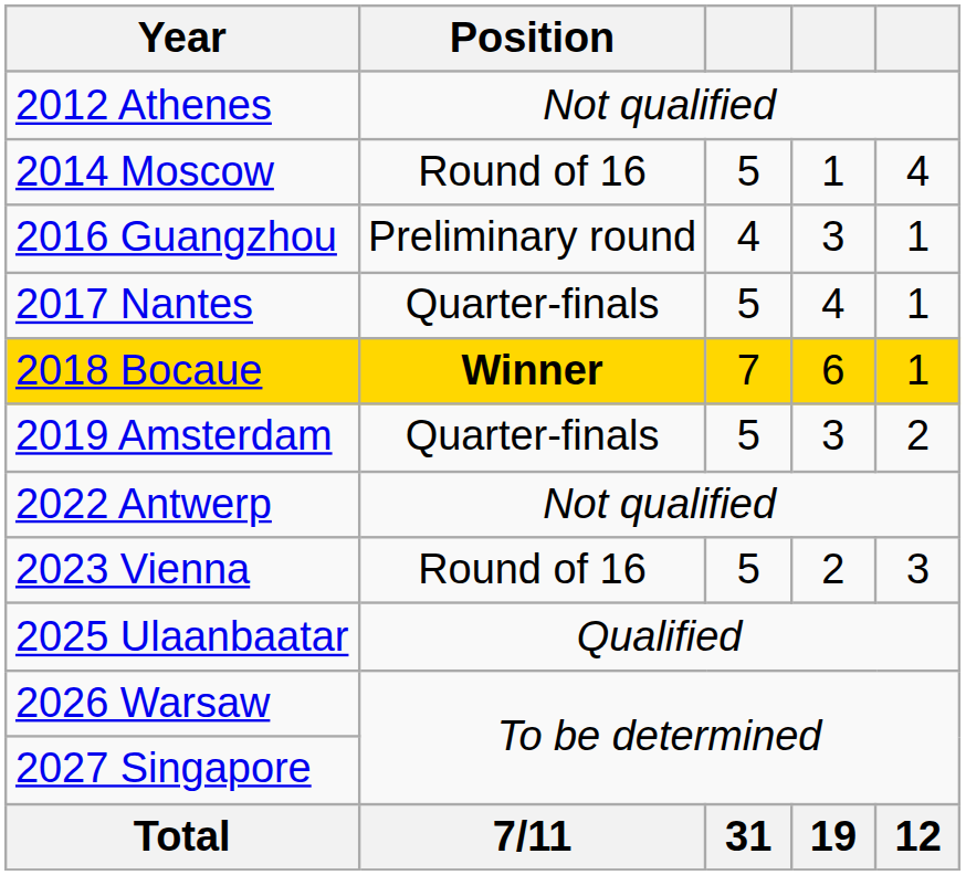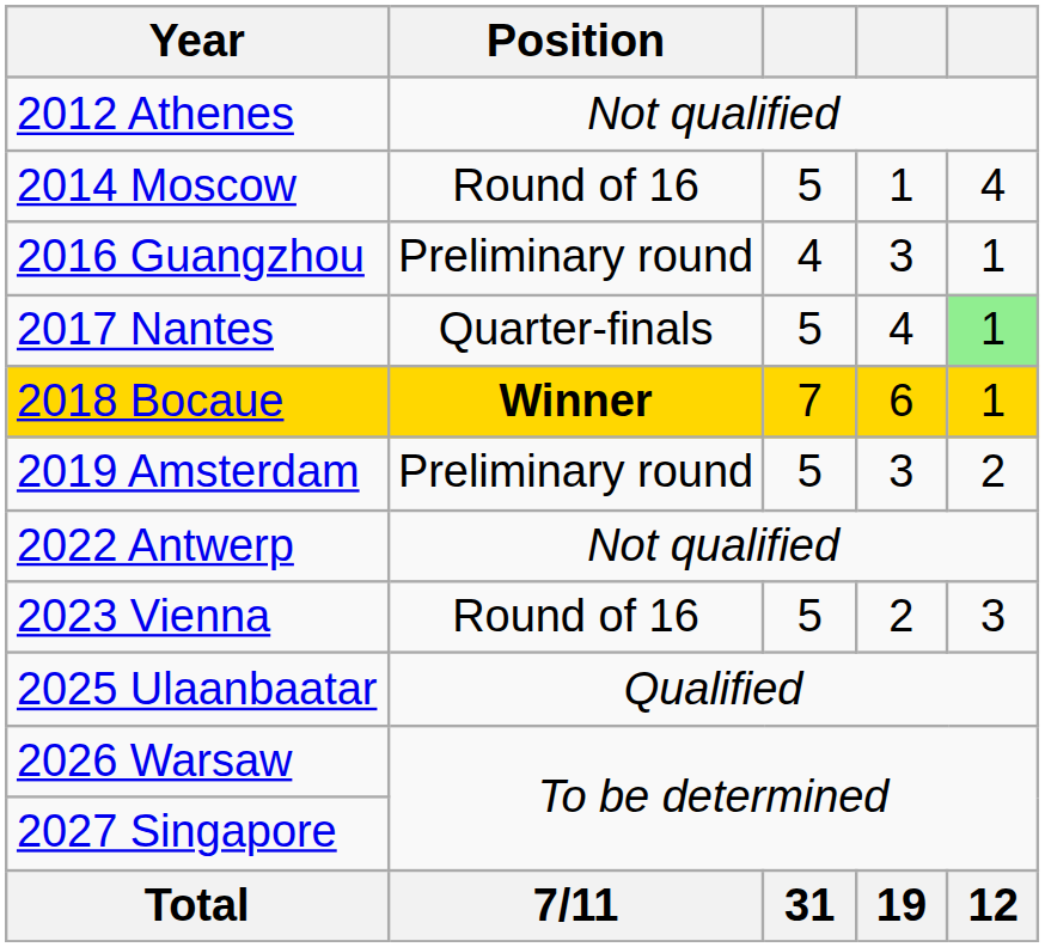2017 Nantes | column 5: no background -> lightgreen background
2019 Amsterdam | Position: Quarter-finals -> Preliminary round
